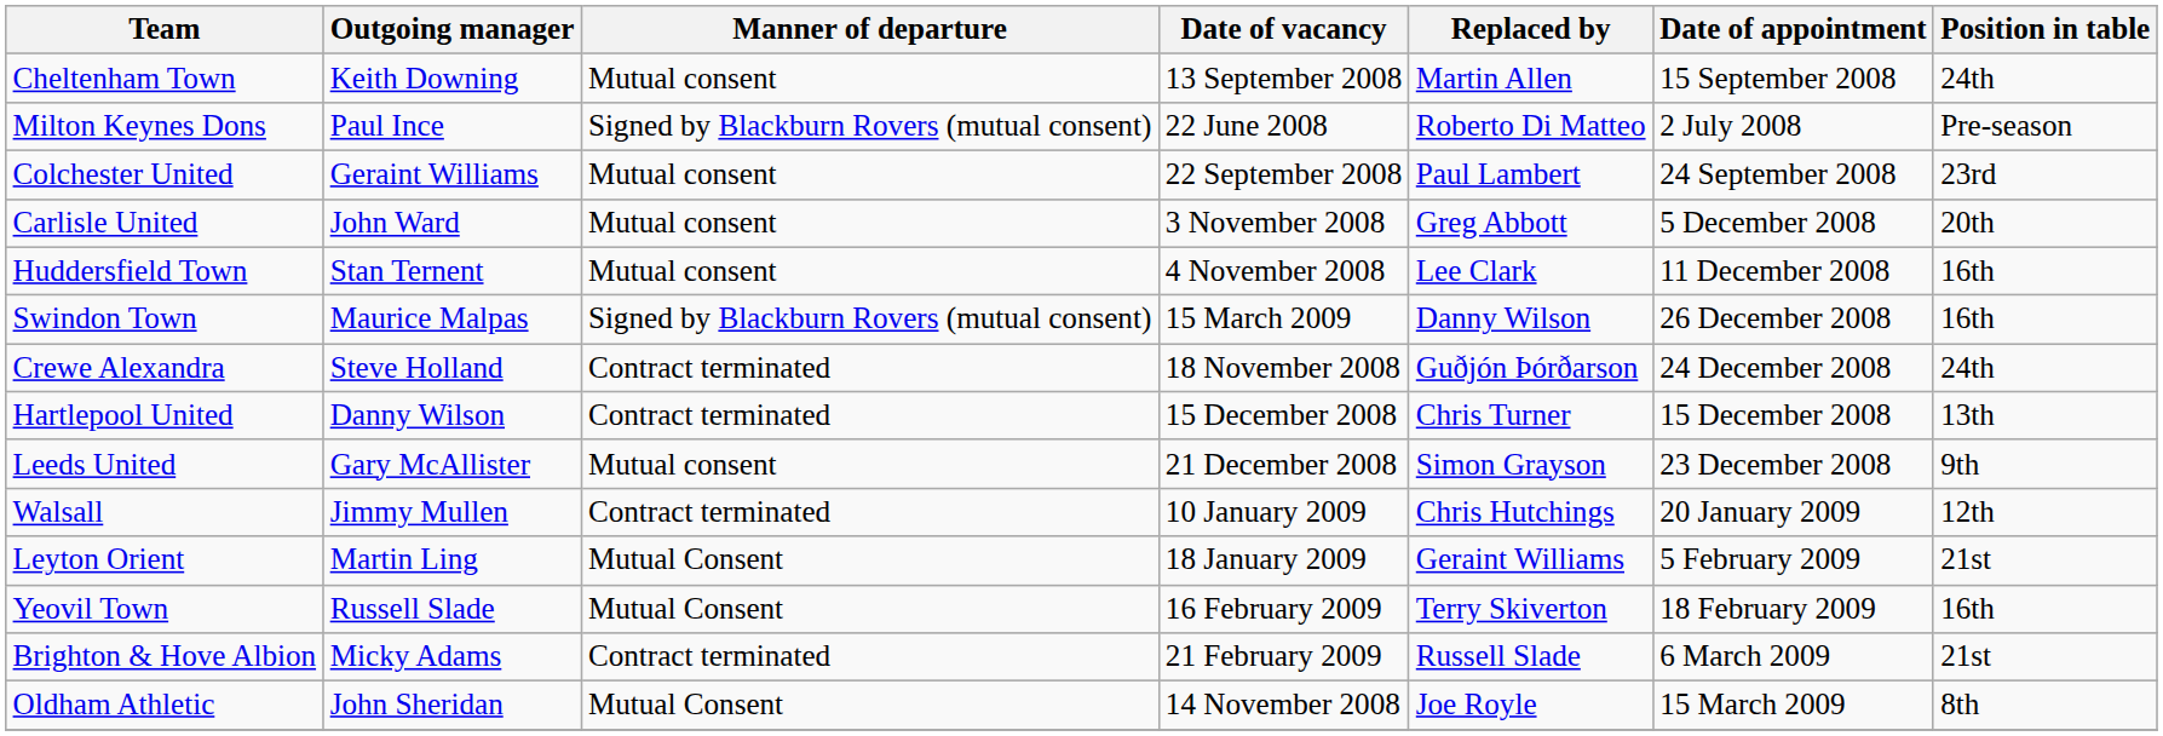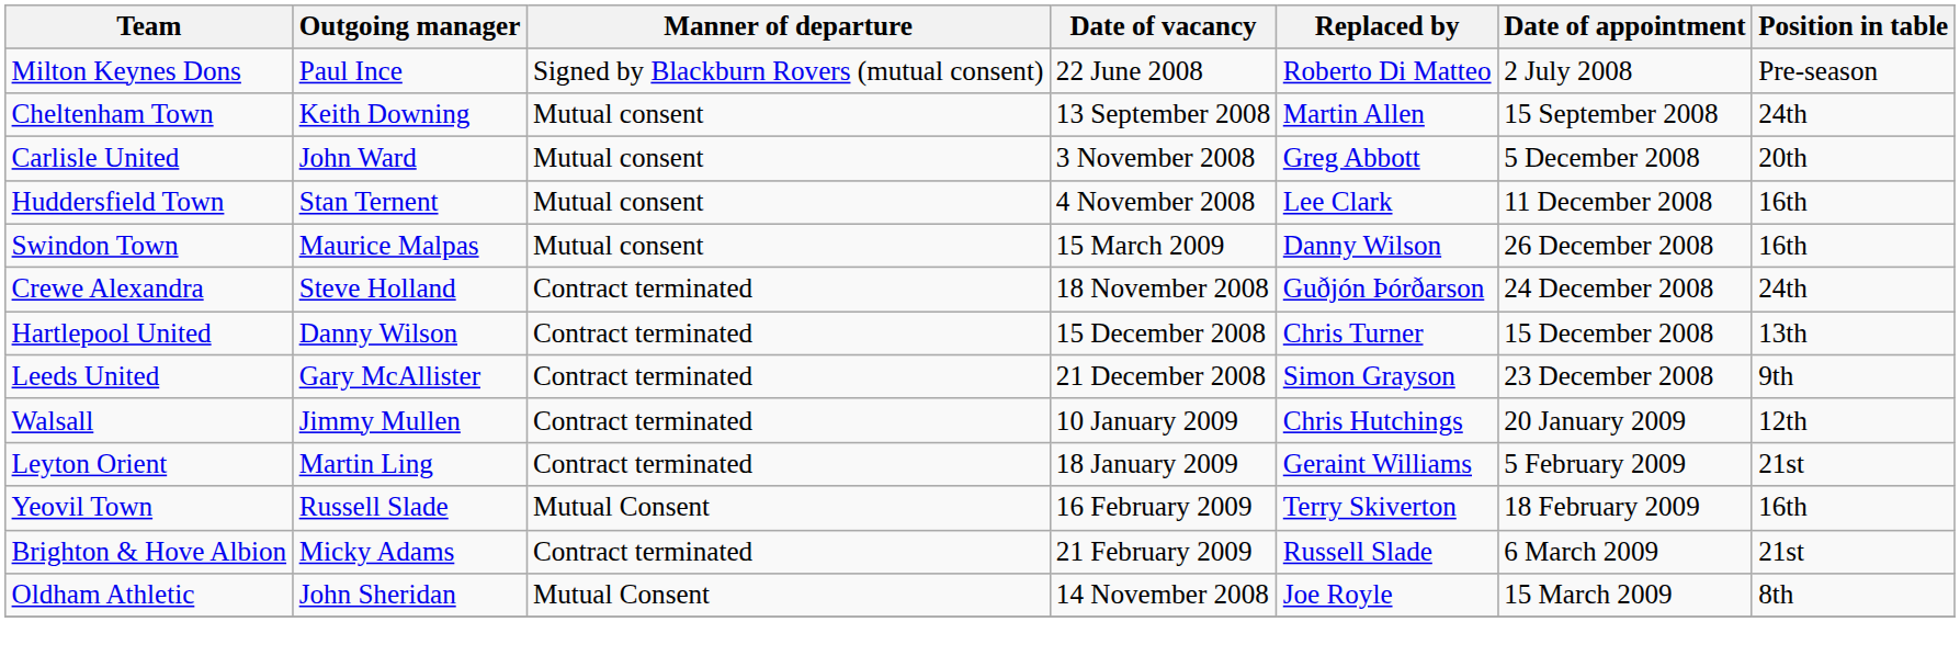rows swapped: Milton Keynes Dons <-> Cheltenham Town
- row: Colchester United | Geraint Williams | Mutual consent | 22 September 2008 | Paul Lambert | 24 September 2008 | 23rd
Swindon Town | Manner of departure: Signed by Blackburn Rovers (mutual consent) -> Mutual consent
Leeds United | Manner of departure: Mutual consent -> Contract terminated
Leyton Orient | Manner of departure: Mutual Consent -> Contract terminated
